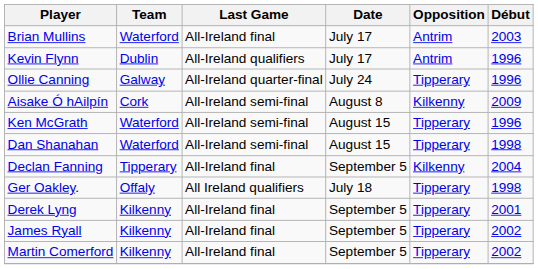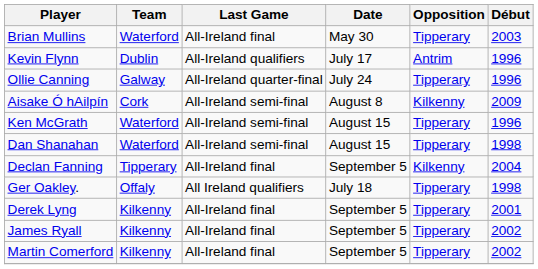Brian Mullins | Date: July 17 -> May 30
Brian Mullins | Opposition: Antrim -> Tipperary
